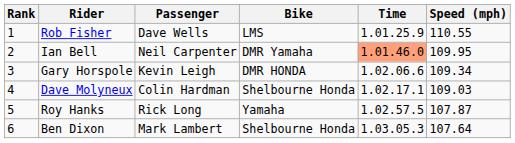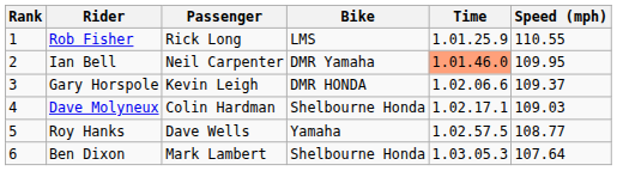Rob Fisher | Passenger: Dave Wells -> Rick Long
Gary Horspole | Speed (mph): 109.34 -> 109.37
Roy Hanks | Passenger: Rick Long -> Dave Wells
Roy Hanks | Speed (mph): 107.87 -> 108.77
